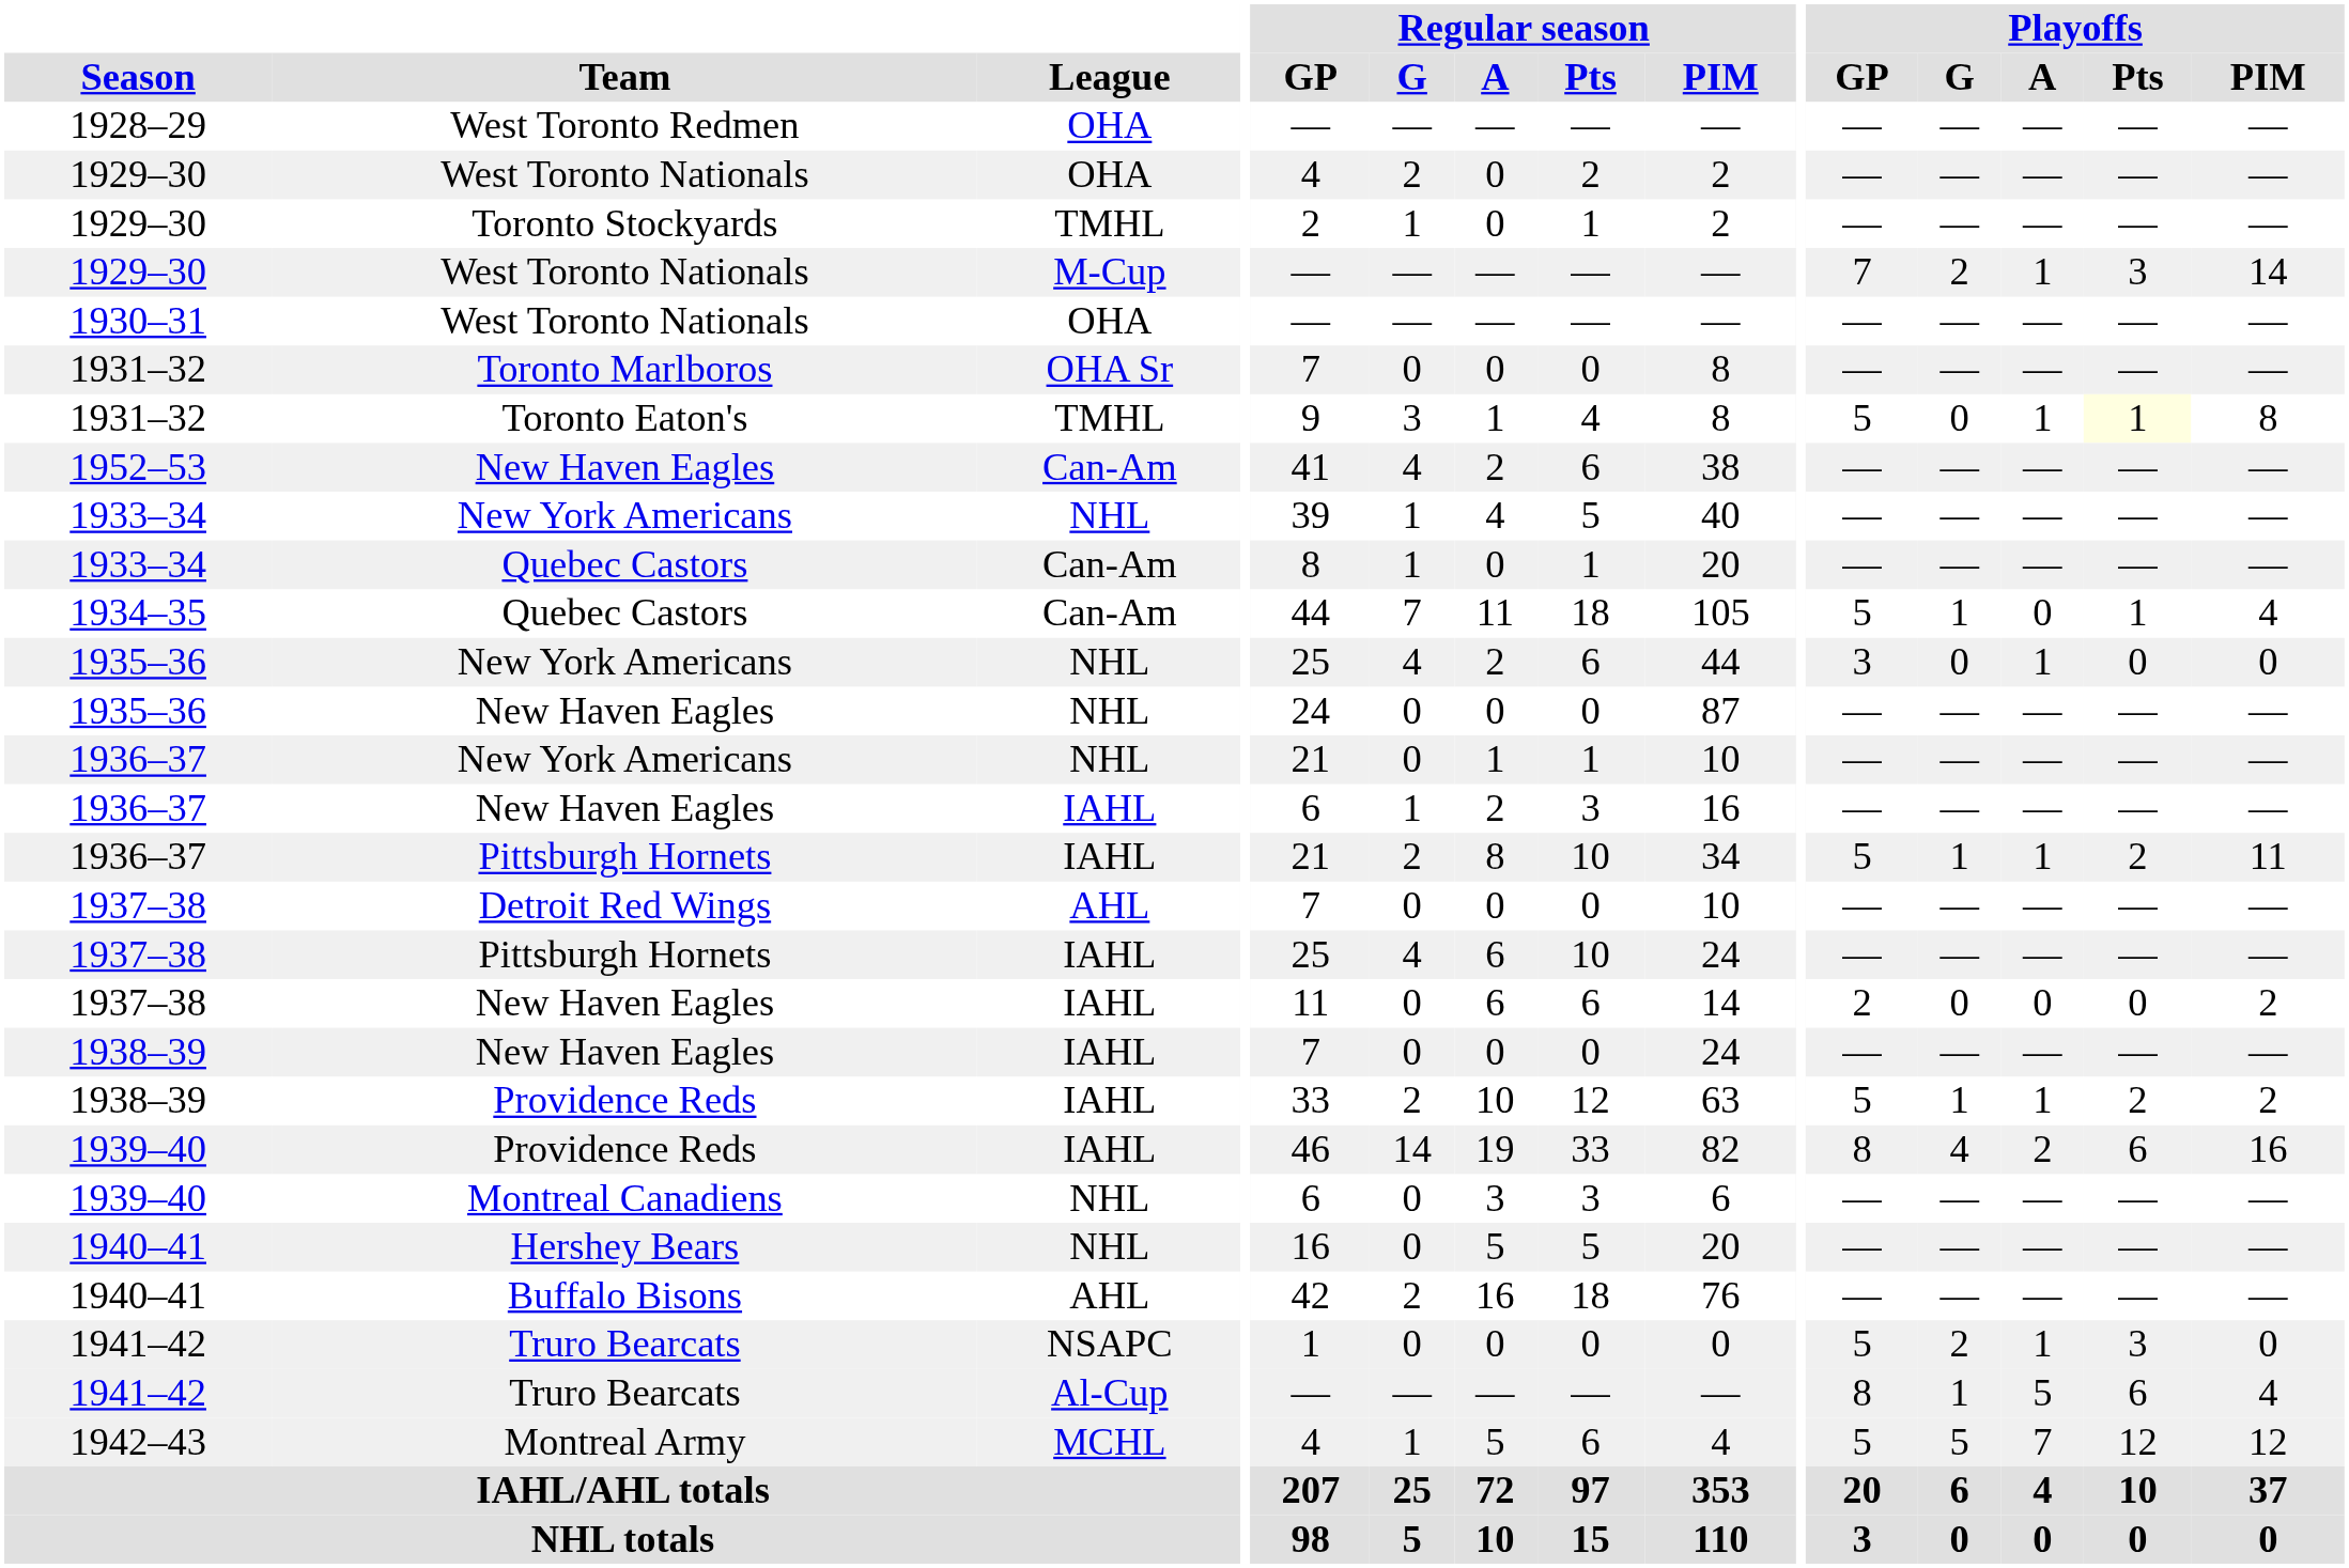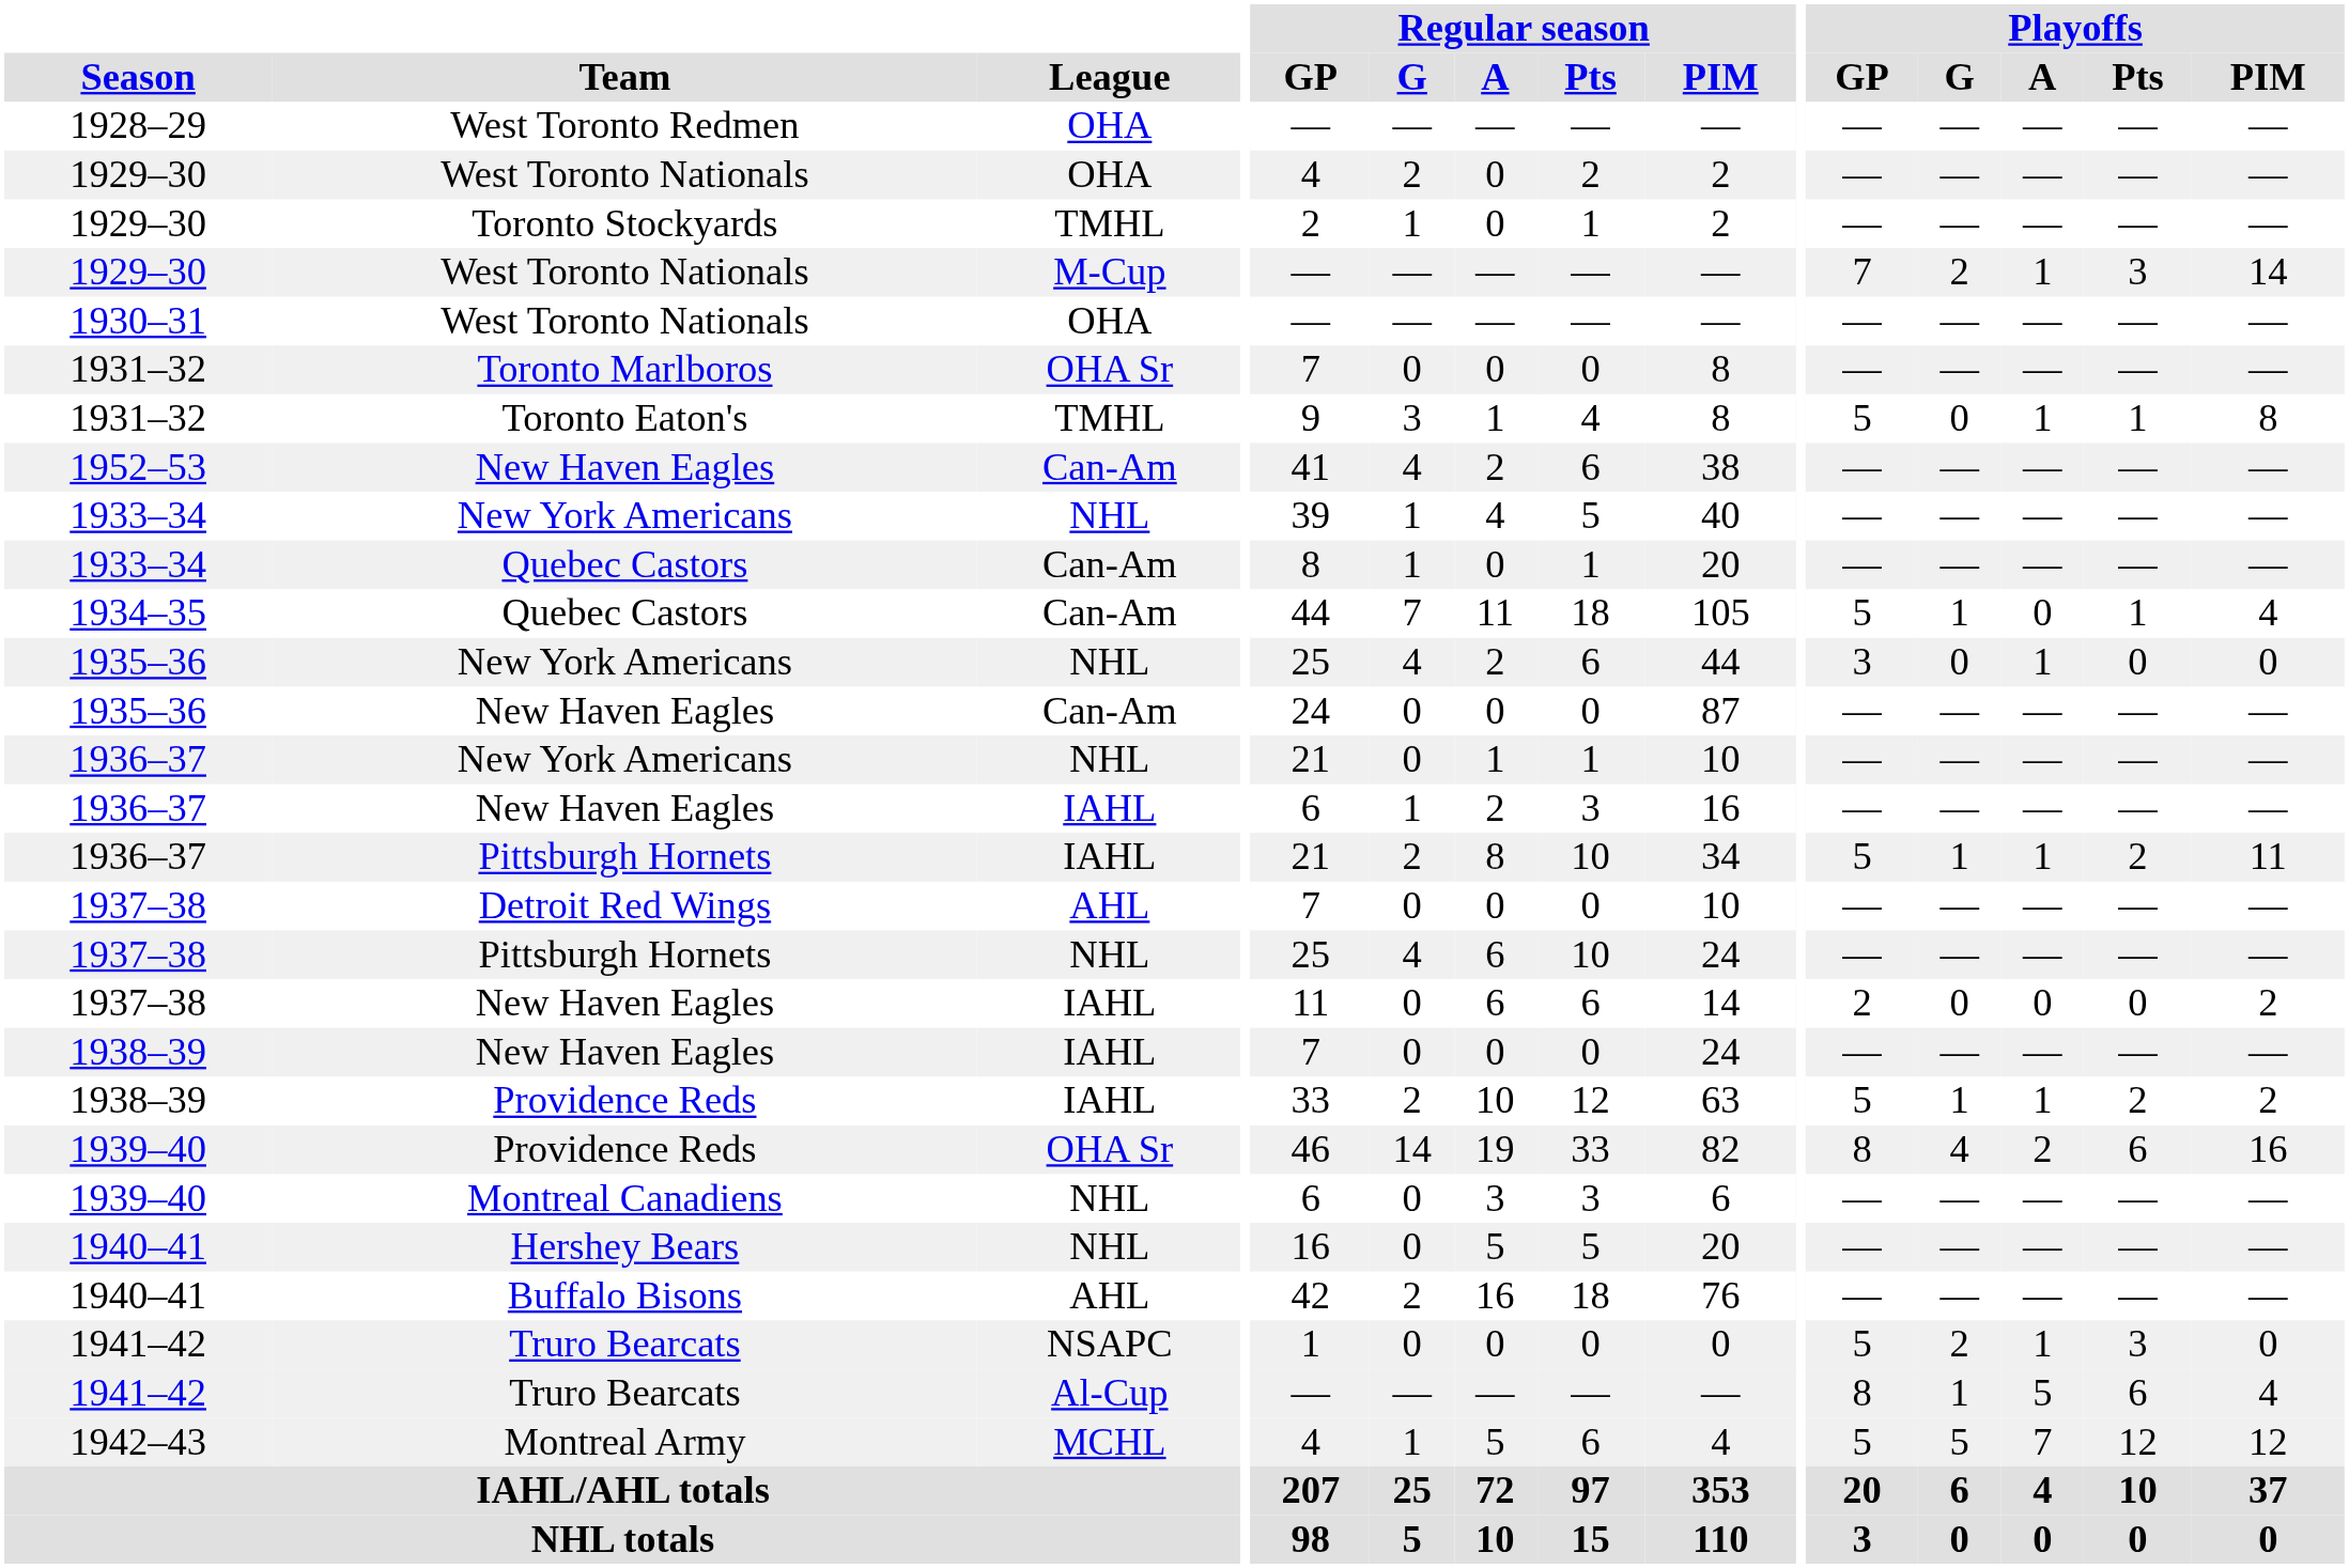Toronto Eaton's | Playoffs / Pts: lightyellow background -> no background
1935–36 / New Haven Eagles | League: NHL -> Can-Am
1937–38 / Pittsburgh Hornets | League: IAHL -> NHL
1939–40 / Providence Reds | League: IAHL -> OHA Sr
